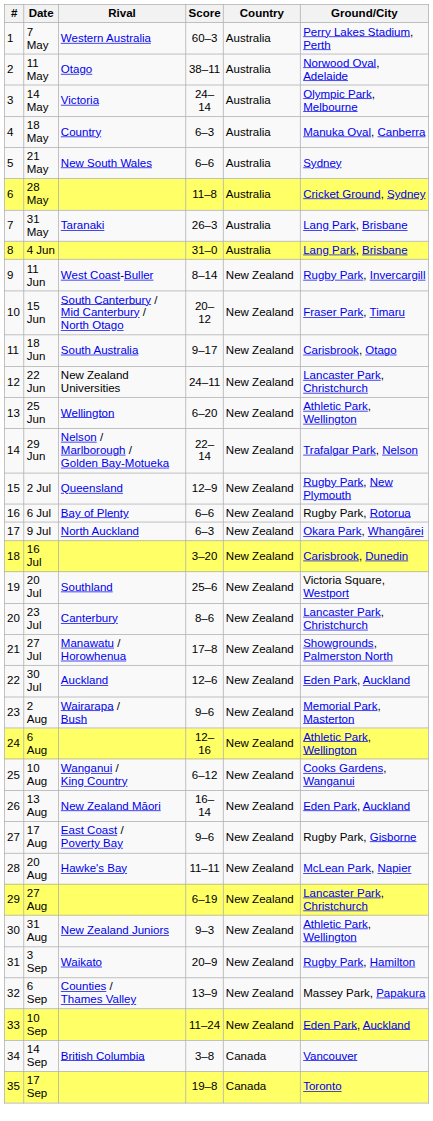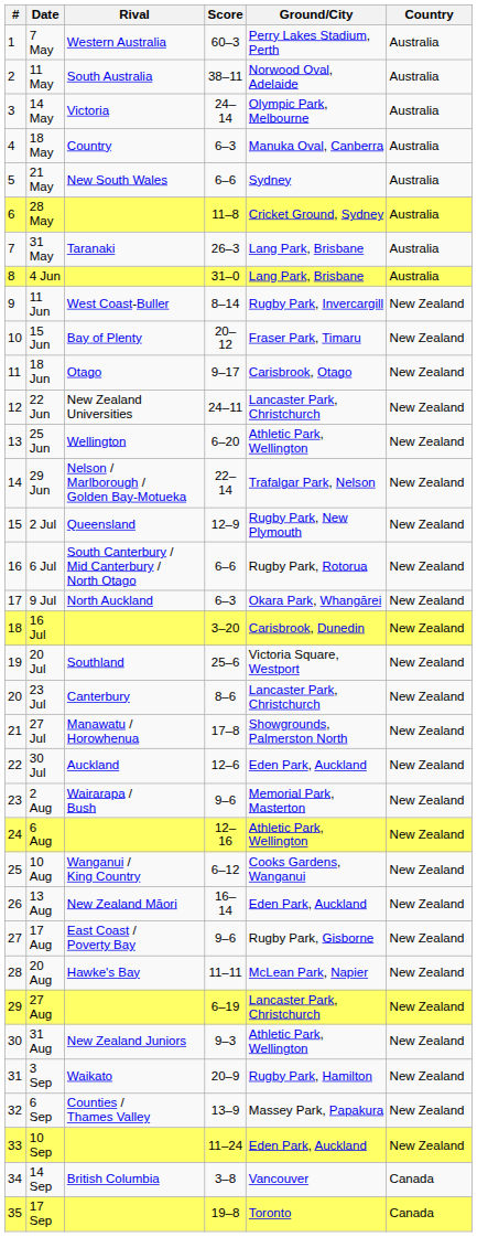columns swapped: Ground/City <-> Country
11 May | Rival: Otago -> South Australia
15 Jun | Rival: South Canterbury / Mid Canterbury / North Otago -> Bay of Plenty
18 Jun | Rival: South Australia -> Otago
6 Jul | Rival: Bay of Plenty -> South Canterbury / Mid Canterbury / North Otago
